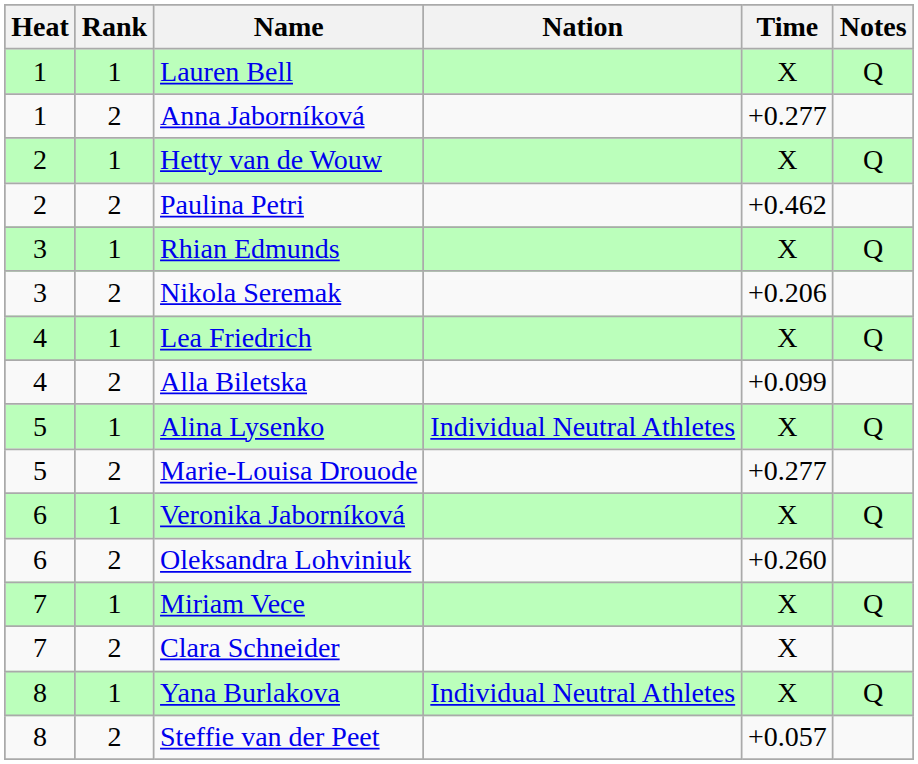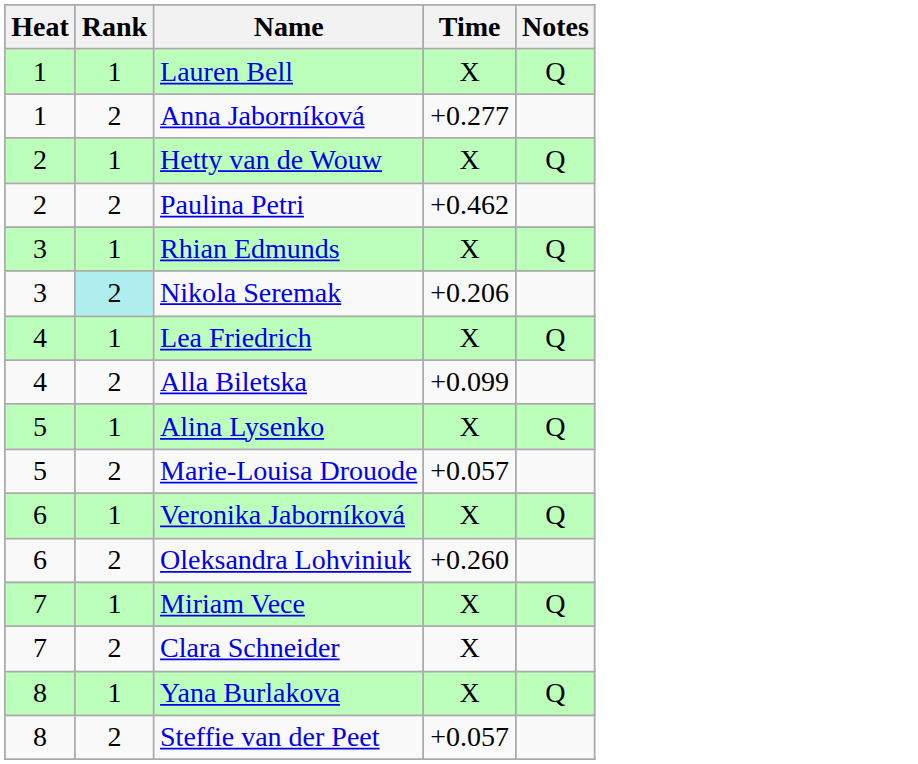- column: Nation | Individual Neutral Athletes | Individual Neutral Athletes
Nikola Seremak | Rank: no background -> paleturquoise background
Marie-Louisa Drouode | Time: +0.277 -> +0.057
